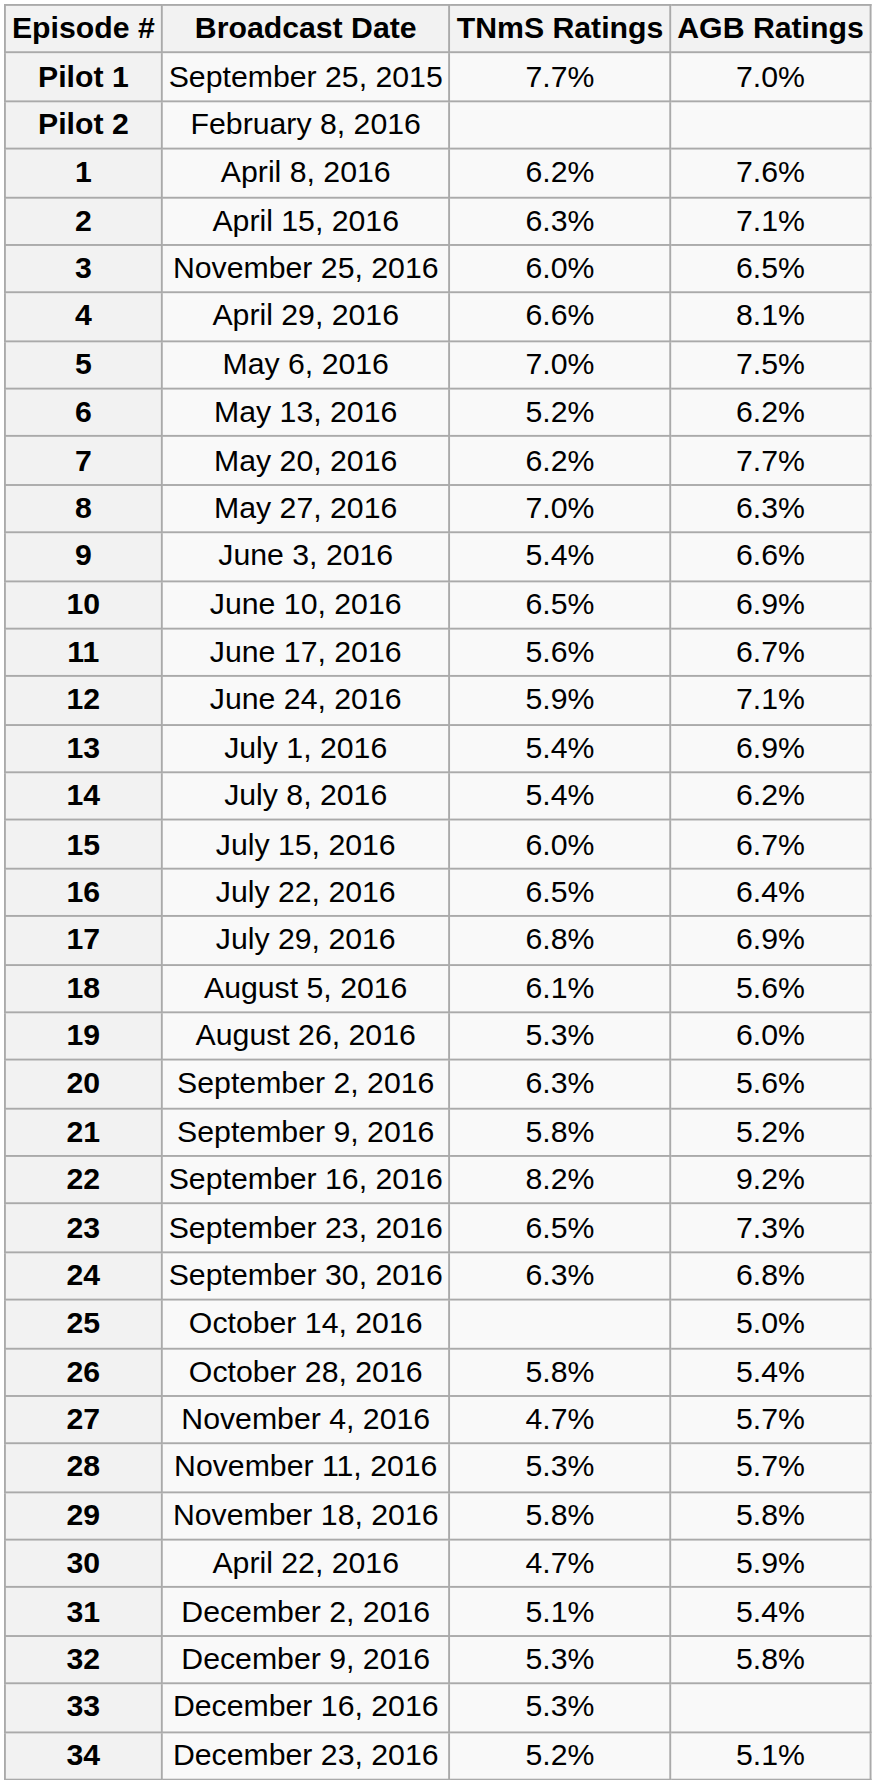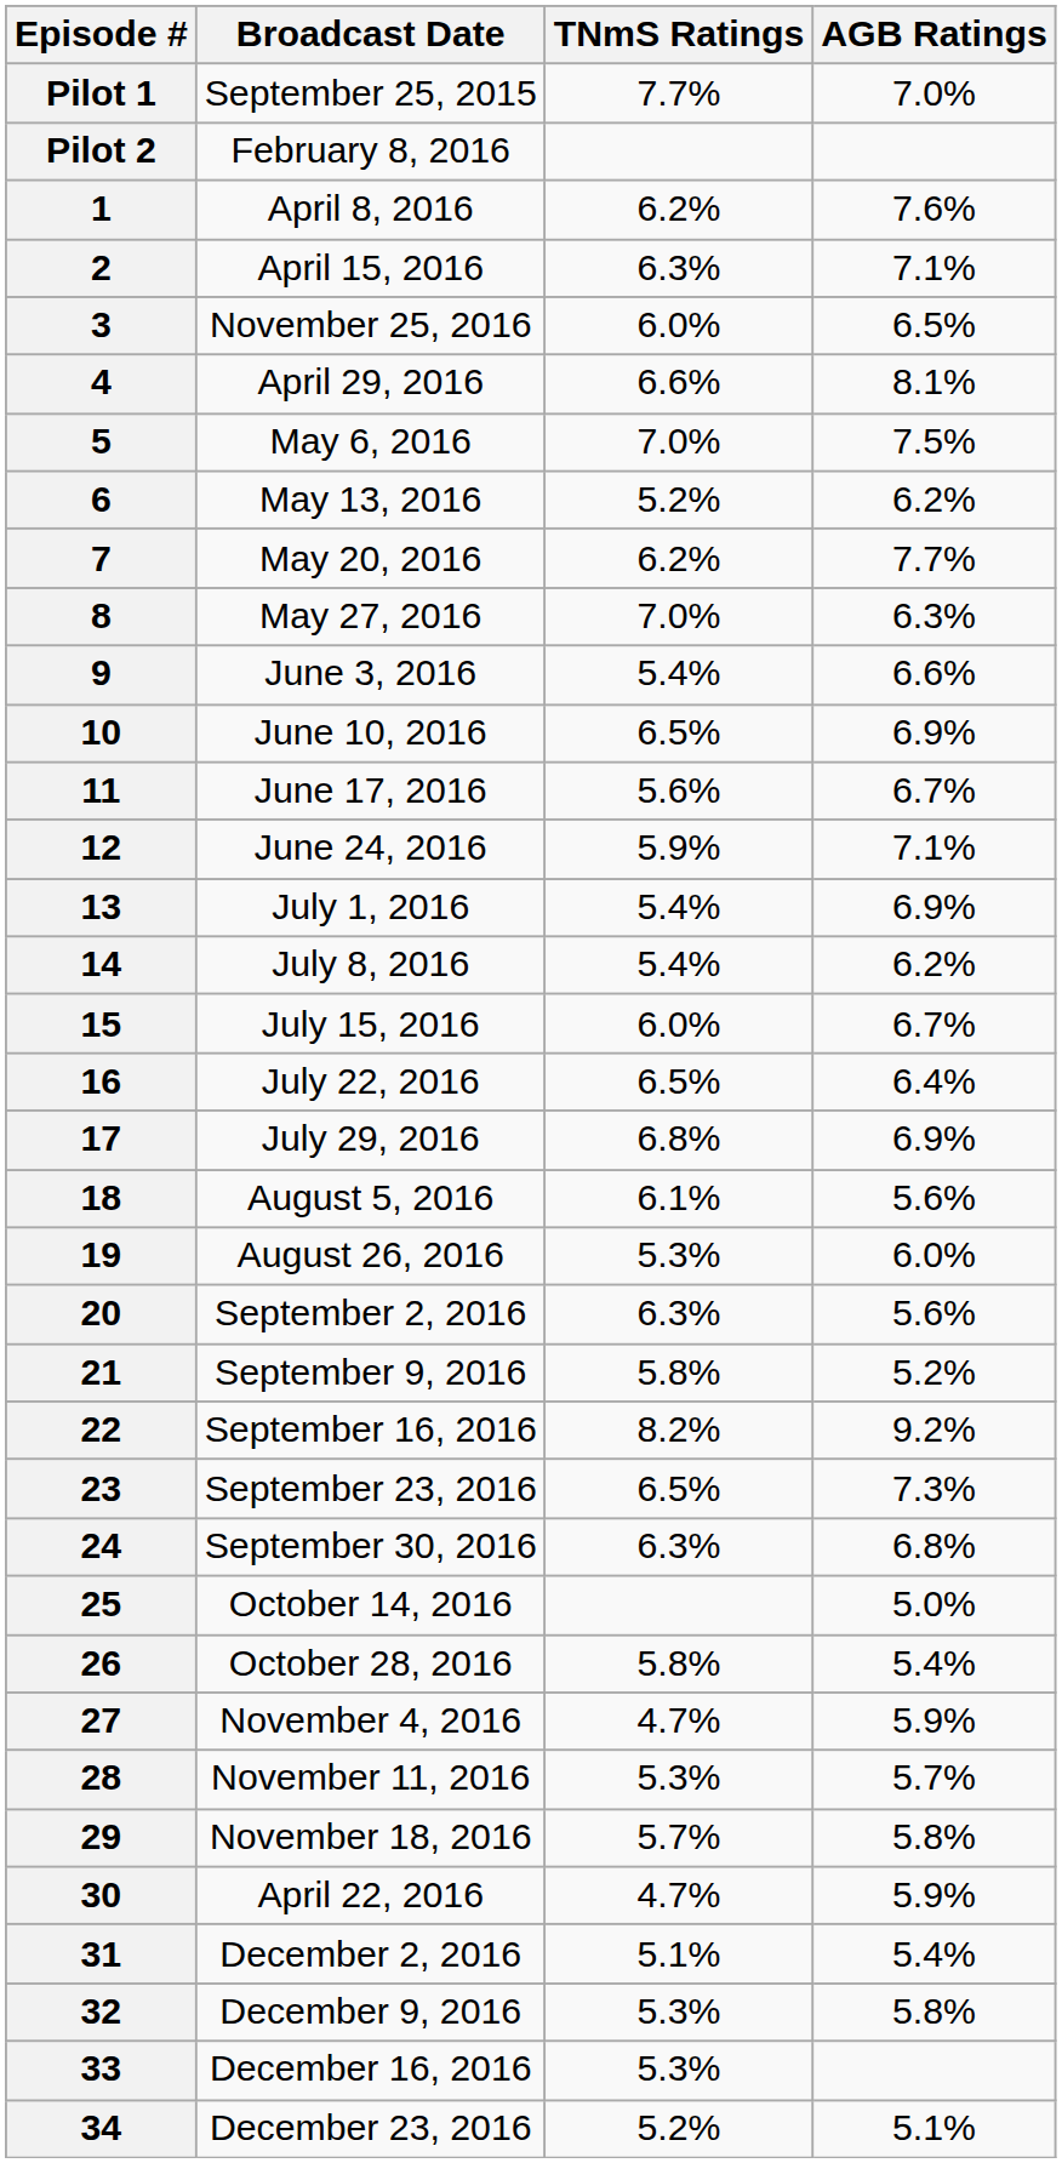27 | AGB Ratings: 5.7% -> 5.9%
29 | TNmS Ratings: 5.8% -> 5.7%
